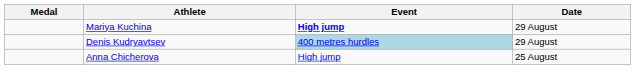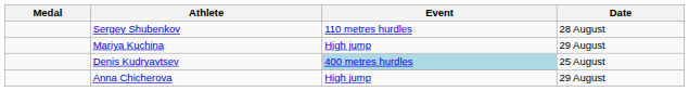+ row: Sergey Shubenkov | 110 metres hurdles | 28 August
Mariya Kuchina | Event: bold -> normal
Denis Kudryavtsev | Date: 29 August -> 25 August
Anna Chicherova | Date: 25 August -> 29 August
